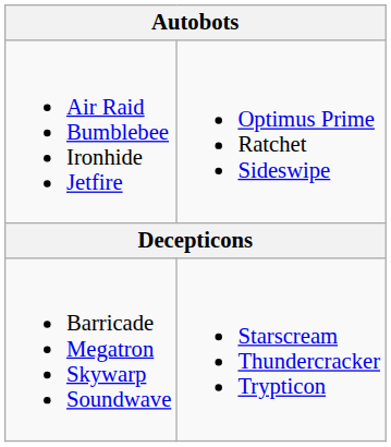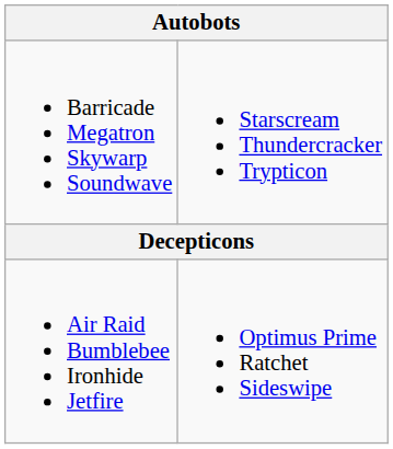rows swapped: Air Raid Bumblebee Ironhide Jetfire <-> Barricade Megatron Skywarp Soundwave
